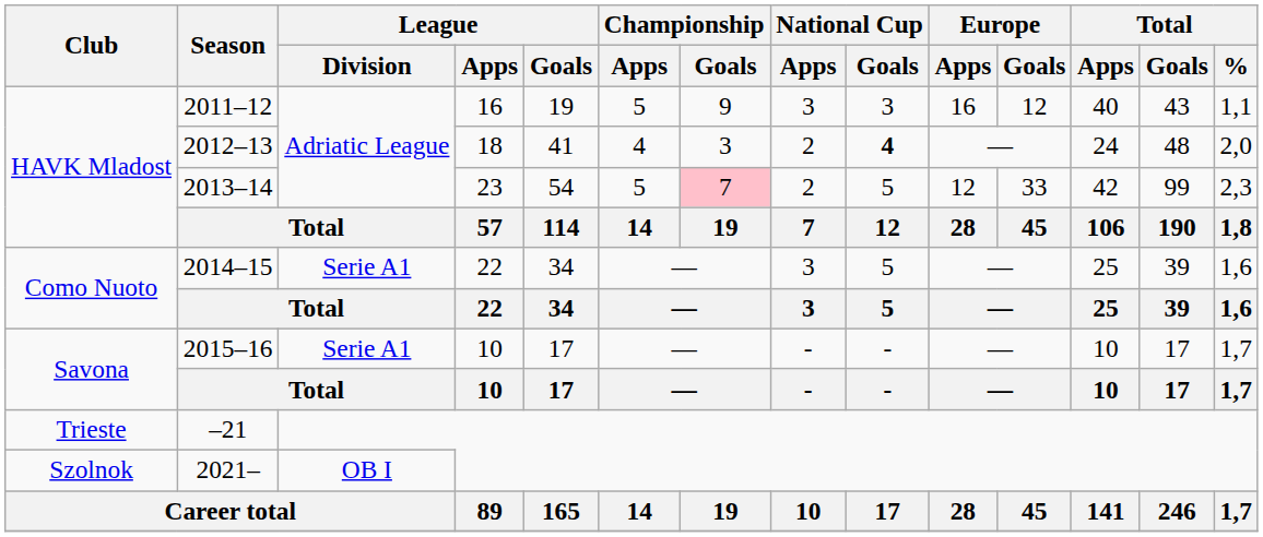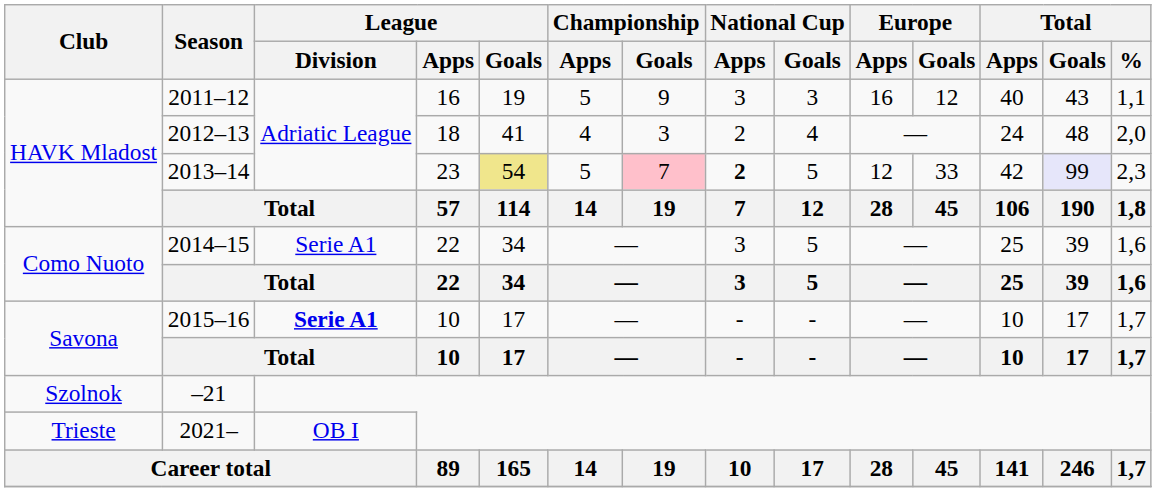2012–13 | National Cup / Goals: bold -> normal
2013–14 | League / Goals: no background -> khaki background
2013–14 | National Cup / Apps: normal -> bold
2013–14 | Total / Goals: no background -> lavender background
2015–16 | League / Division: normal -> bold
–21 | Club: Trieste -> Szolnok
2021– | Club: Szolnok -> Trieste
